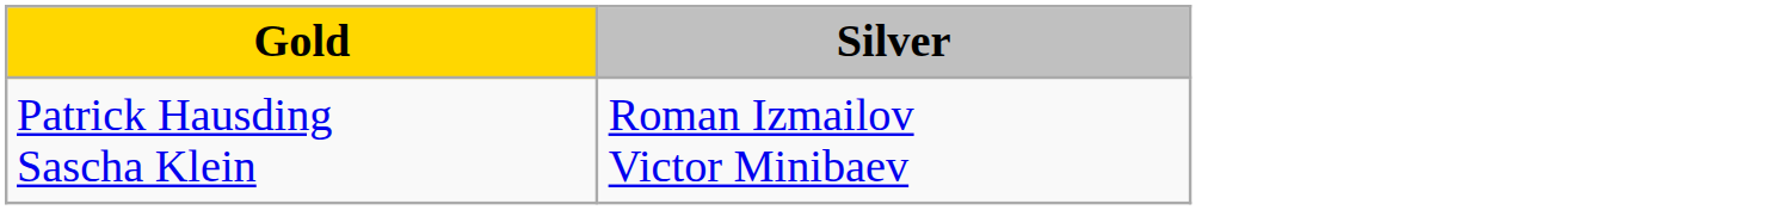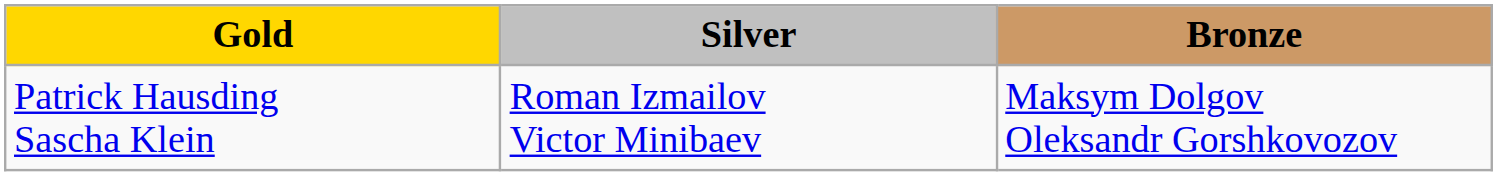+ column: Bronze | Maksym Dolgov Oleksandr Gorshkovozov
